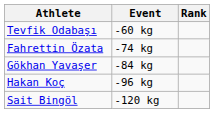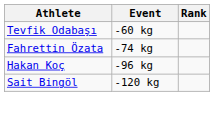- row: Gökhan Yavaşer | -84 kg
